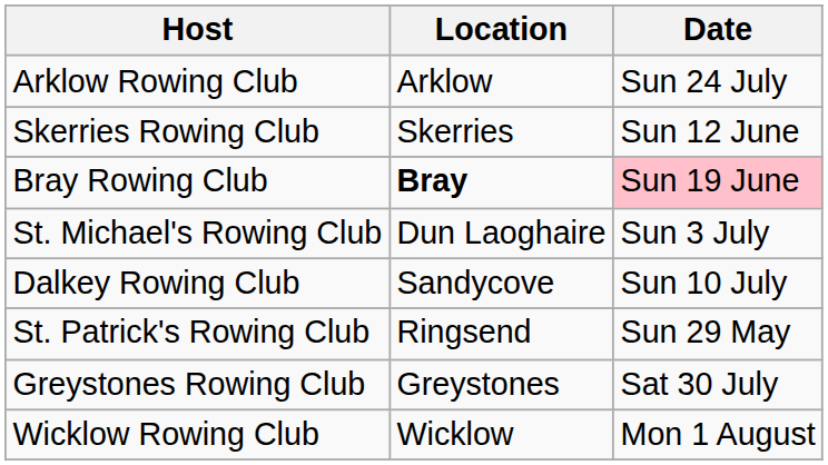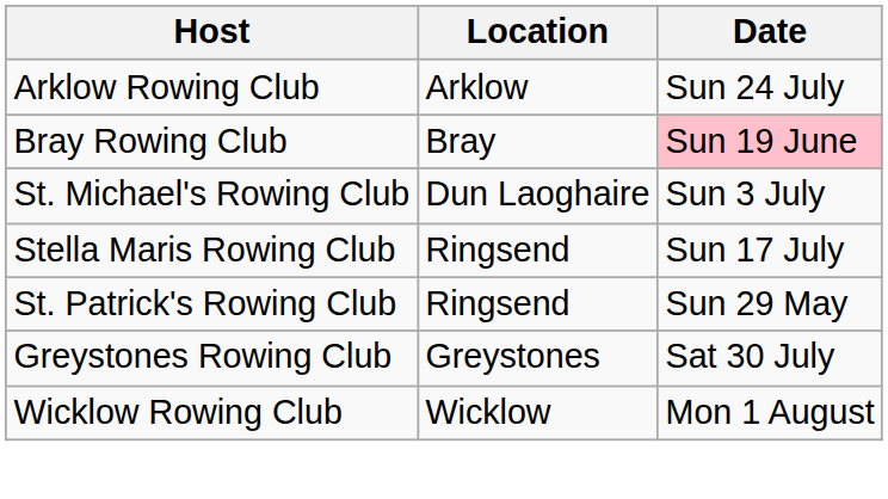- row: Skerries Rowing Club | Skerries | Sun 12 June
Bray Rowing Club | Location: bold -> normal
- row: Dalkey Rowing Club | Sandycove | Sun 10 July
+ row: Stella Maris Rowing Club | Ringsend | Sun 17 July
